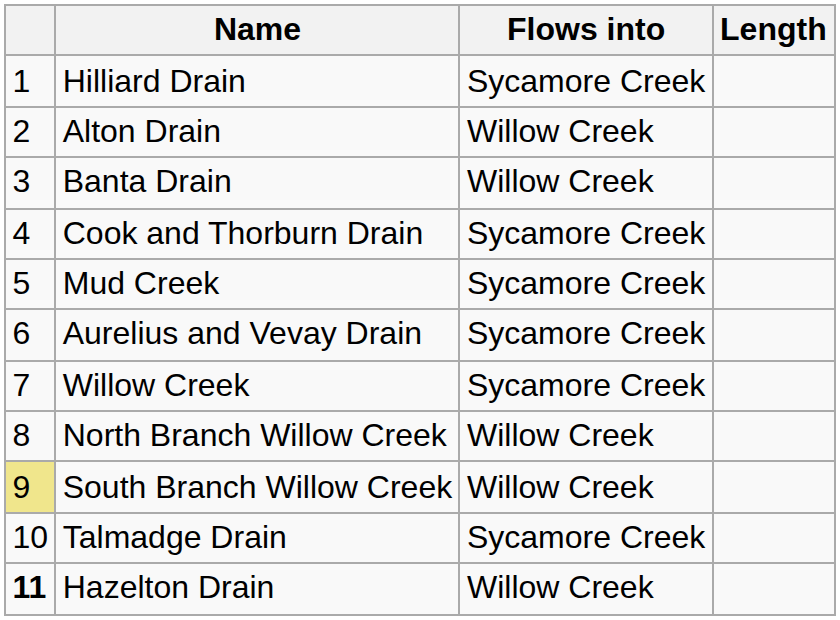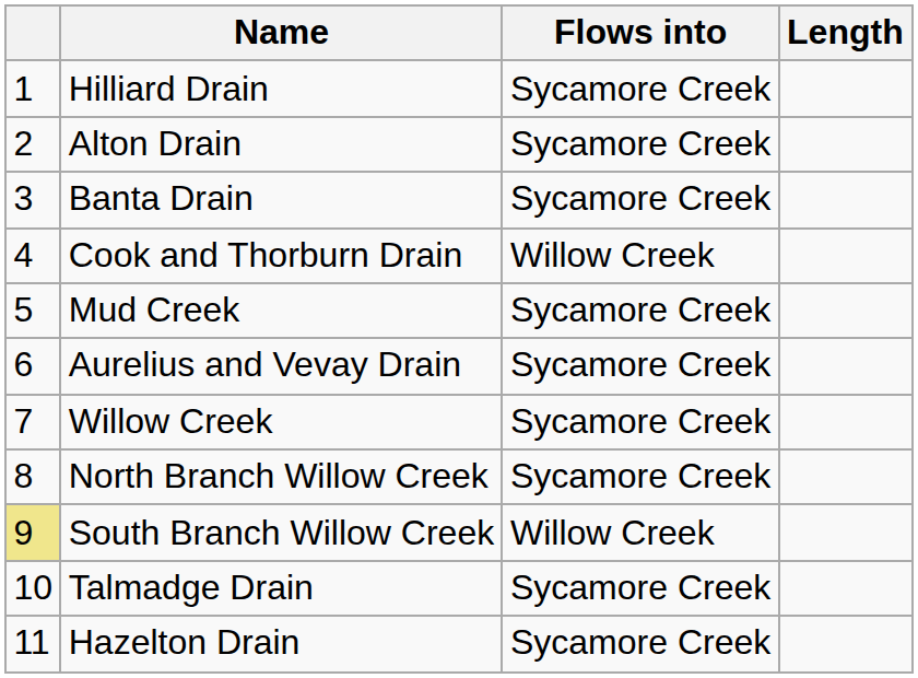Alton Drain | Flows into: Willow Creek -> Sycamore Creek
Banta Drain | Flows into: Willow Creek -> Sycamore Creek
Cook and Thorburn Drain | Flows into: Sycamore Creek -> Willow Creek
North Branch Willow Creek | Flows into: Willow Creek -> Sycamore Creek
Hazelton Drain | column 1: bold -> normal
Hazelton Drain | Flows into: Willow Creek -> Sycamore Creek
